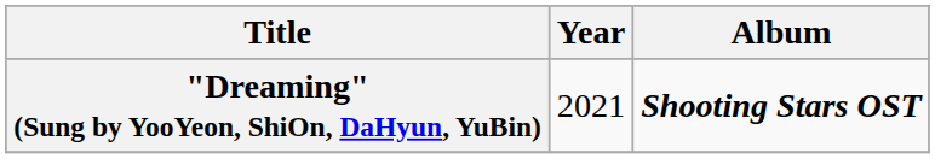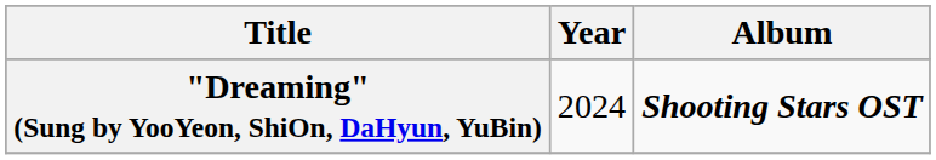"Dreaming" (Sung by YooYeon, ShiOn, DaHyun, YuBin) | Year: 2021 -> 2024
